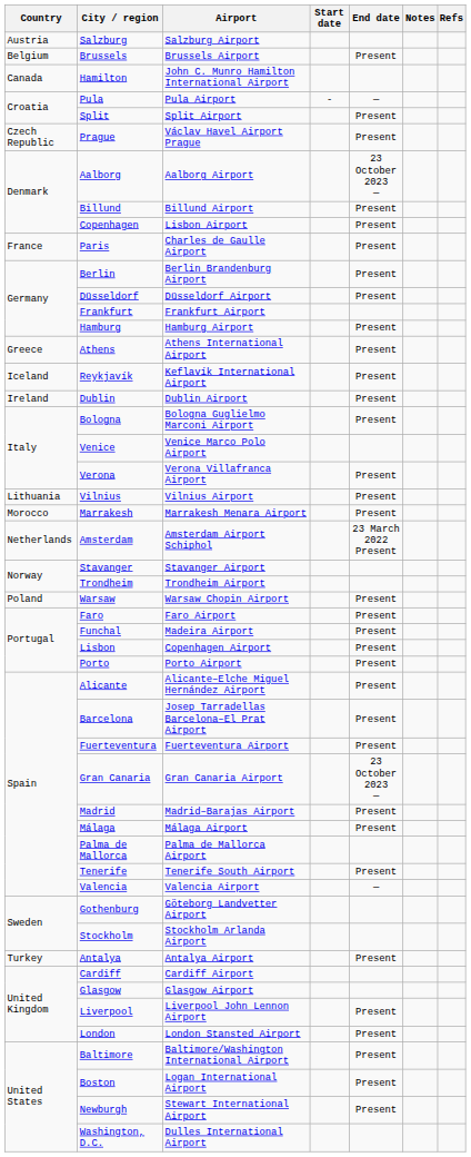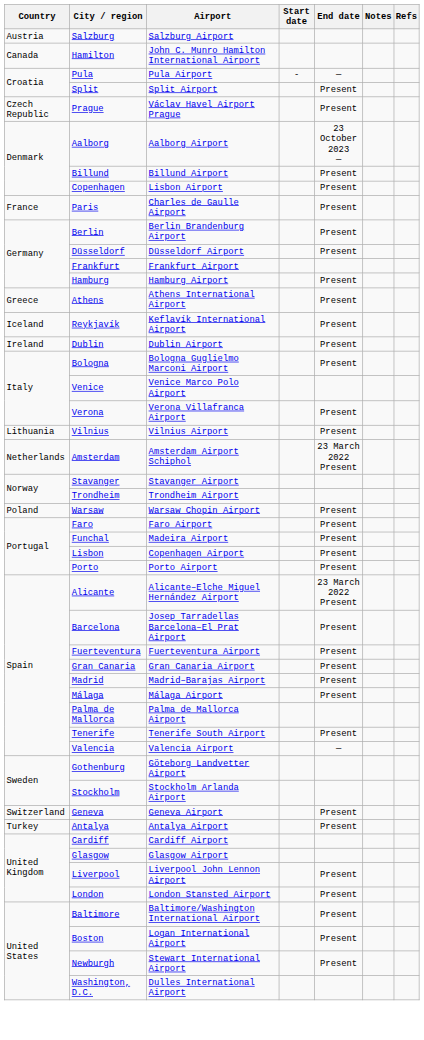- row: Belgium | Brussels | Brussels Airport | Present
- row: Morocco | Marrakesh | Marrakesh Menara Airport | Present
Alicante | End date: Present -> 23 March 2022 Present
Gran Canaria | End date: 23 October 2023 — -> Present
+ row: Switzerland | Geneva | Geneva Airport | Present
